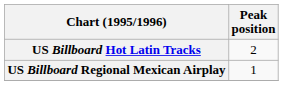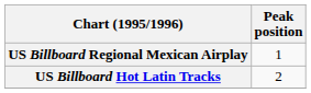rows swapped: US Billboard Hot Latin Tracks <-> US Billboard Regional Mexican Airplay
